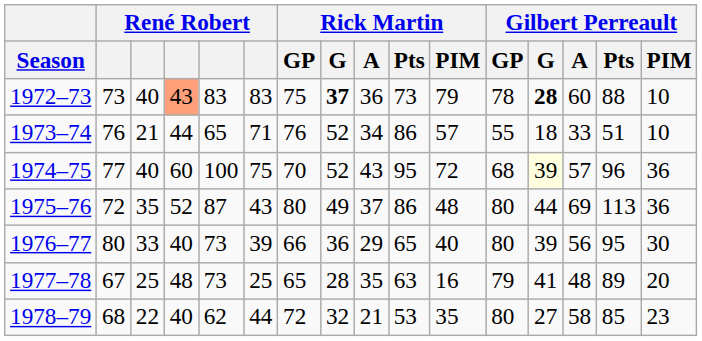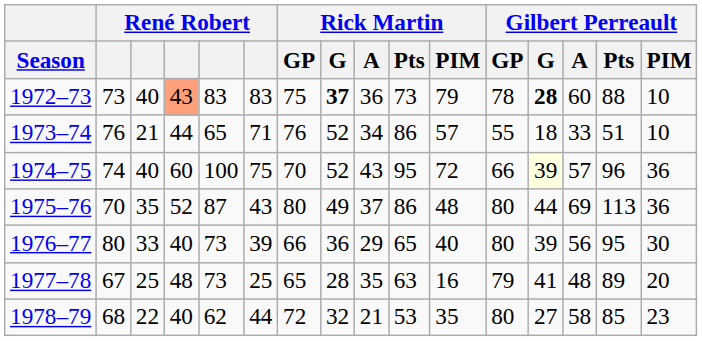1974–75 | column 2: 77 -> 74
1974–75 | Gilbert Perreault / GP: 68 -> 66
1975–76 | column 2: 72 -> 70
